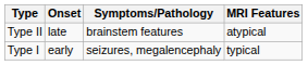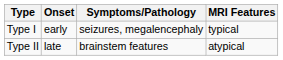rows swapped: Type I <-> Type II
